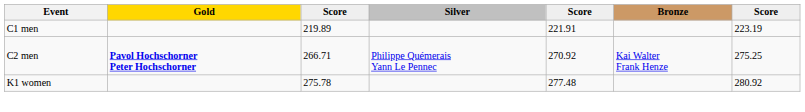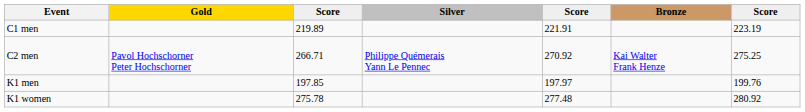C2 men | Gold: bold -> normal
+ row: K1 men | 197.85 | 197.97 | 199.76
